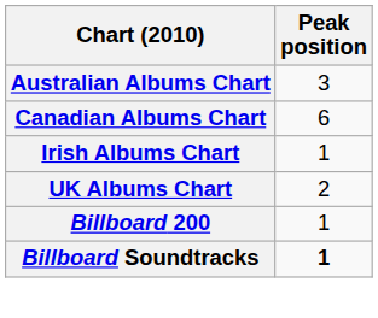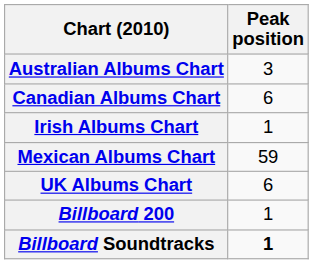+ row: Mexican Albums Chart | 59
UK Albums Chart | Peak position: 2 -> 6
